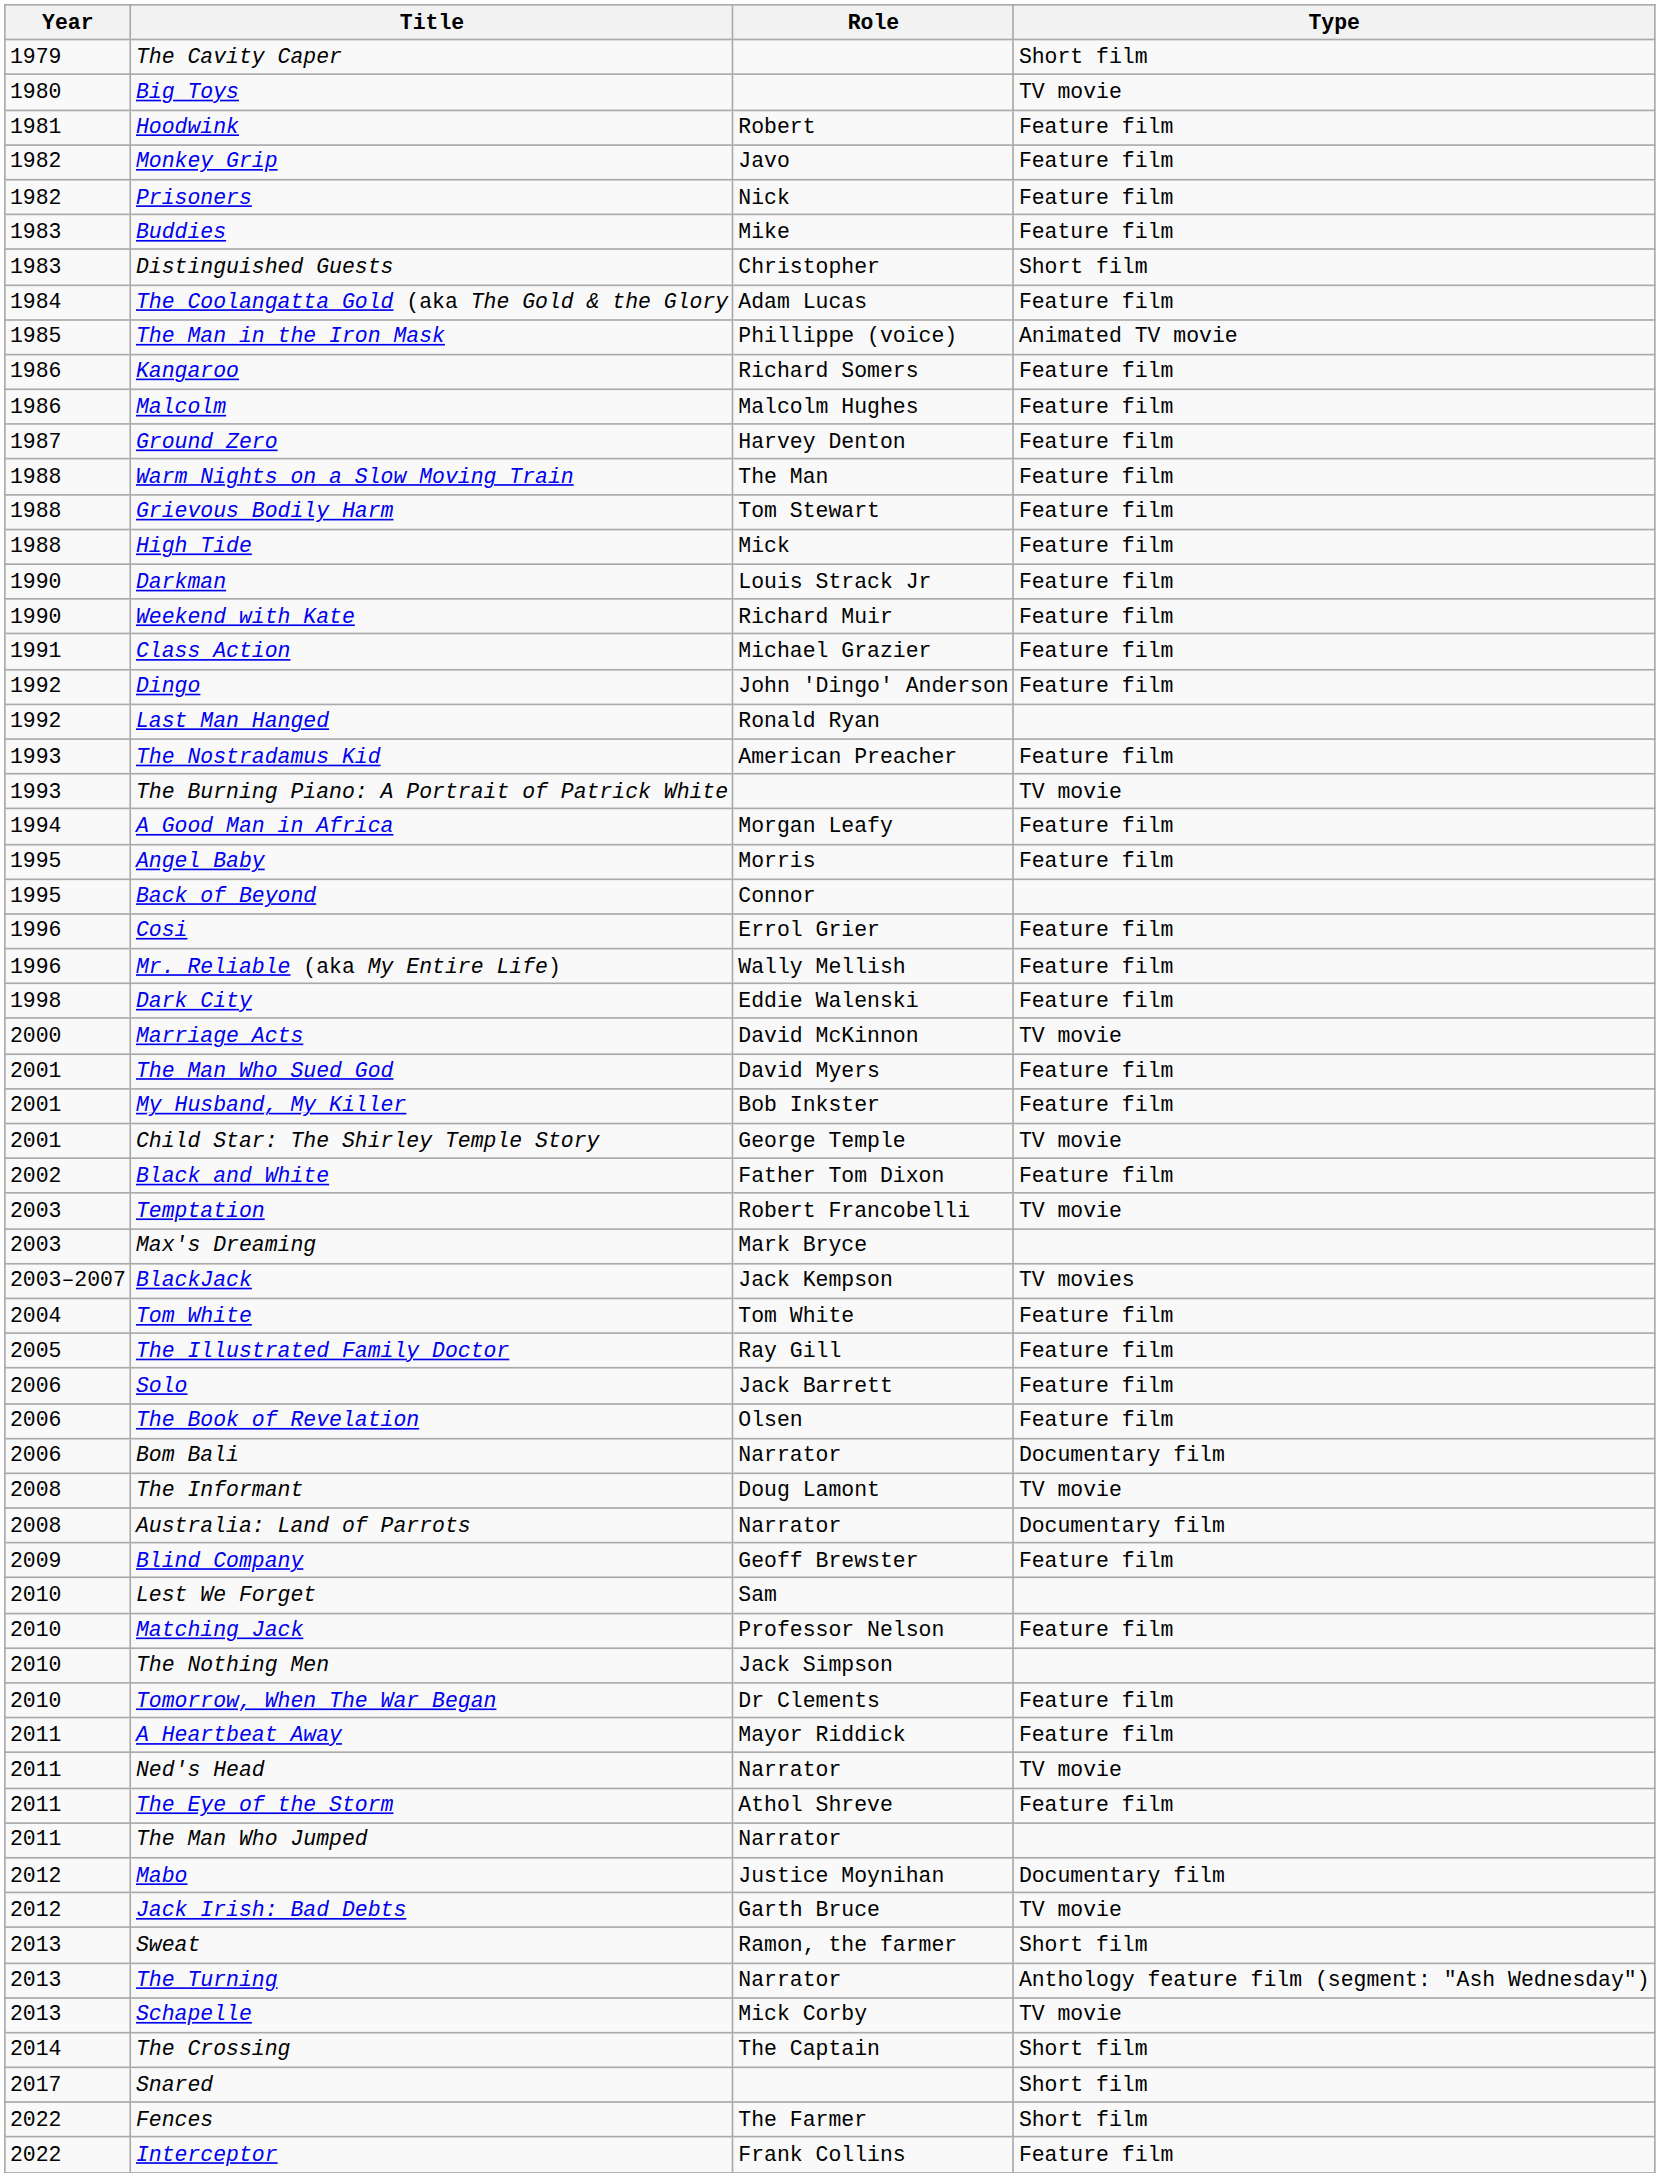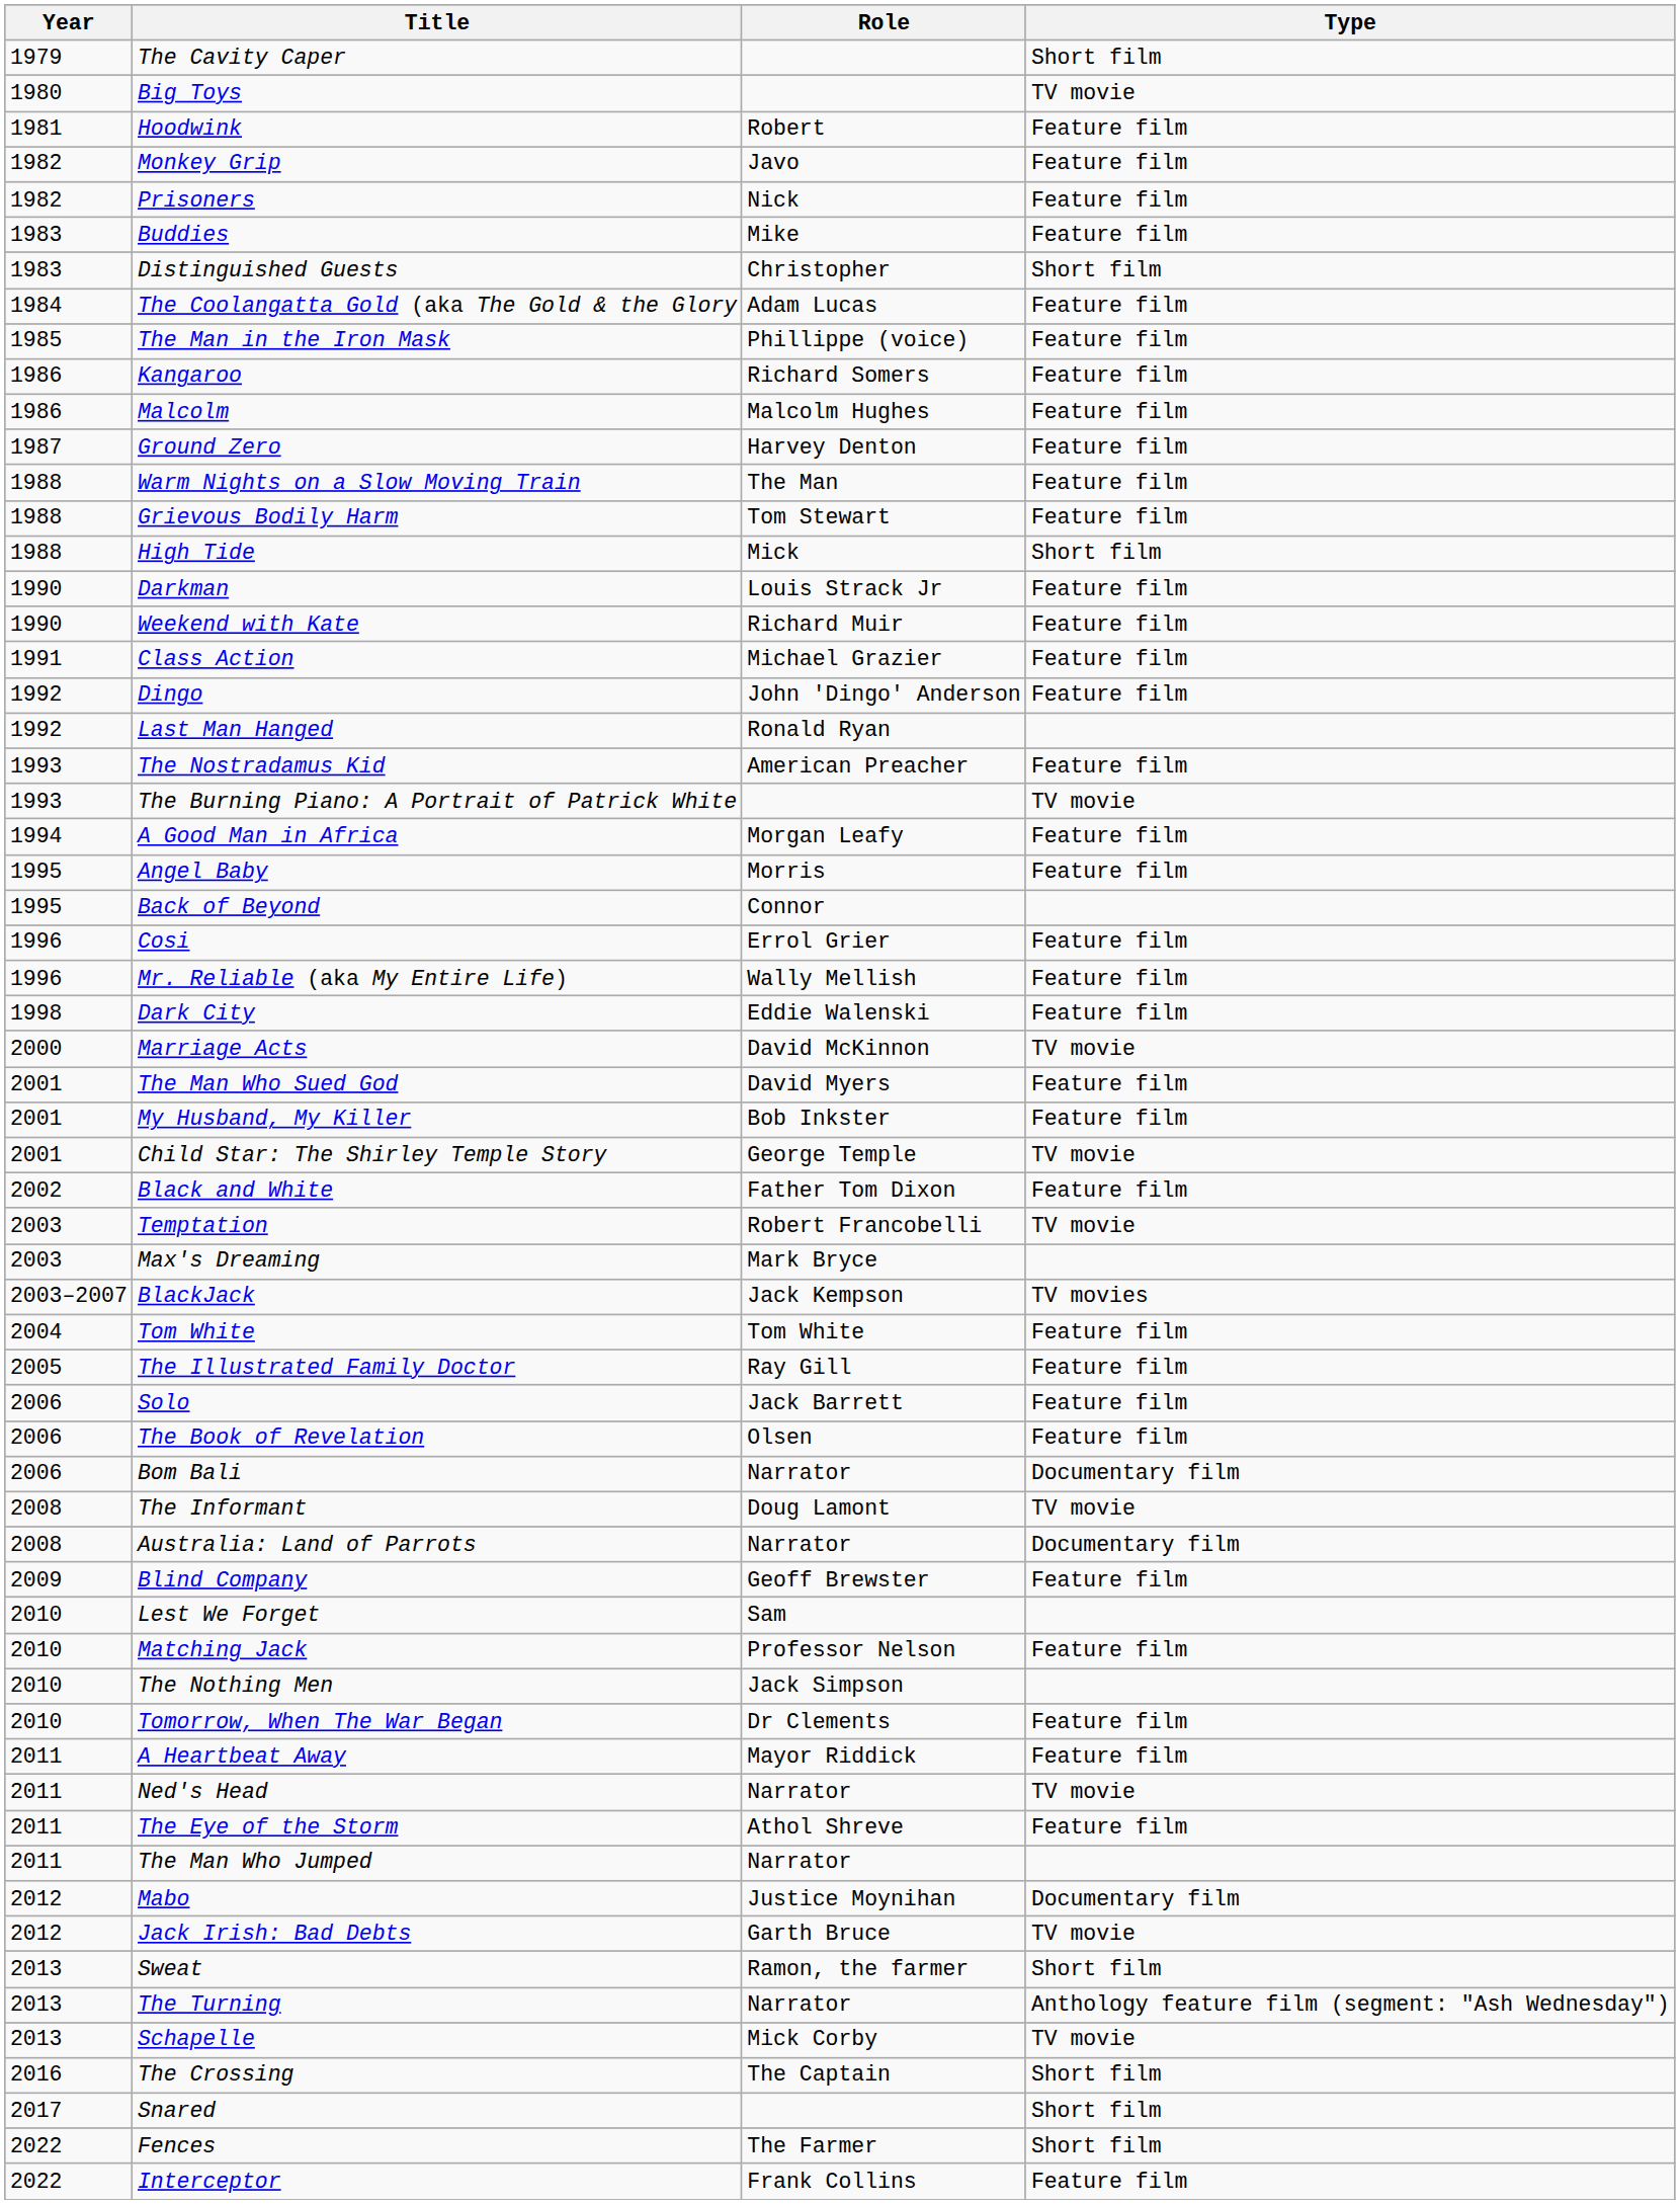The Man in the Iron Mask | Type: Animated TV movie -> Feature film
High Tide | Type: Feature film -> Short film
The Crossing | Year: 2014 -> 2016
